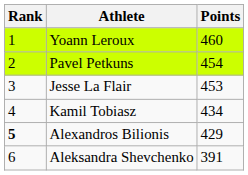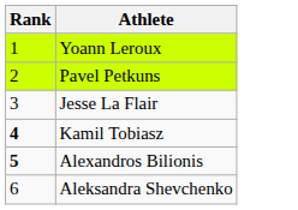- column: Points | 460 | 454 | 453 | 434 | 429 | 391
Kamil Tobiasz | Rank: normal -> bold
